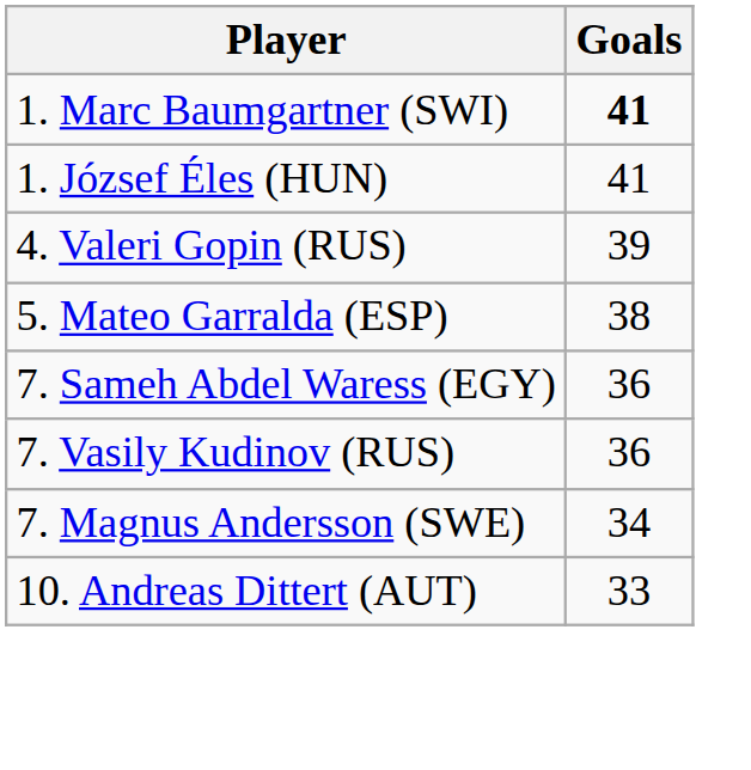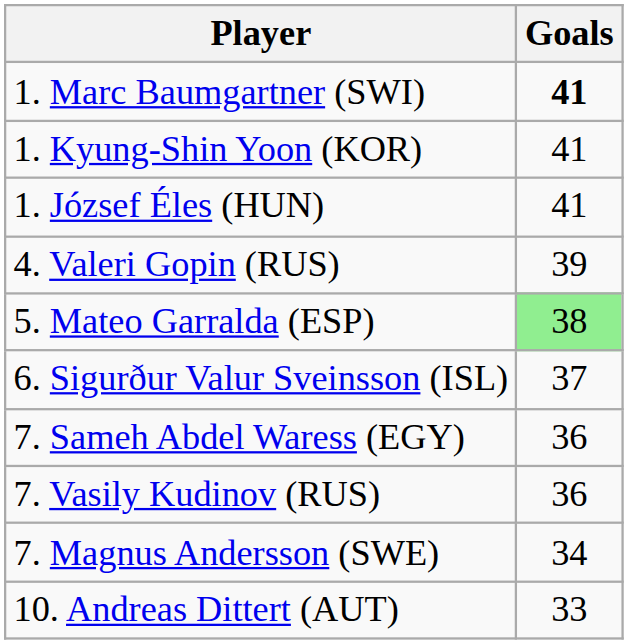+ row: 1. Kyung-Shin Yoon (KOR) | 41
5. Mateo Garralda (ESP) | Goals: no background -> lightgreen background
+ row: 6. Sigurður Valur Sveinsson (ISL) | 37
